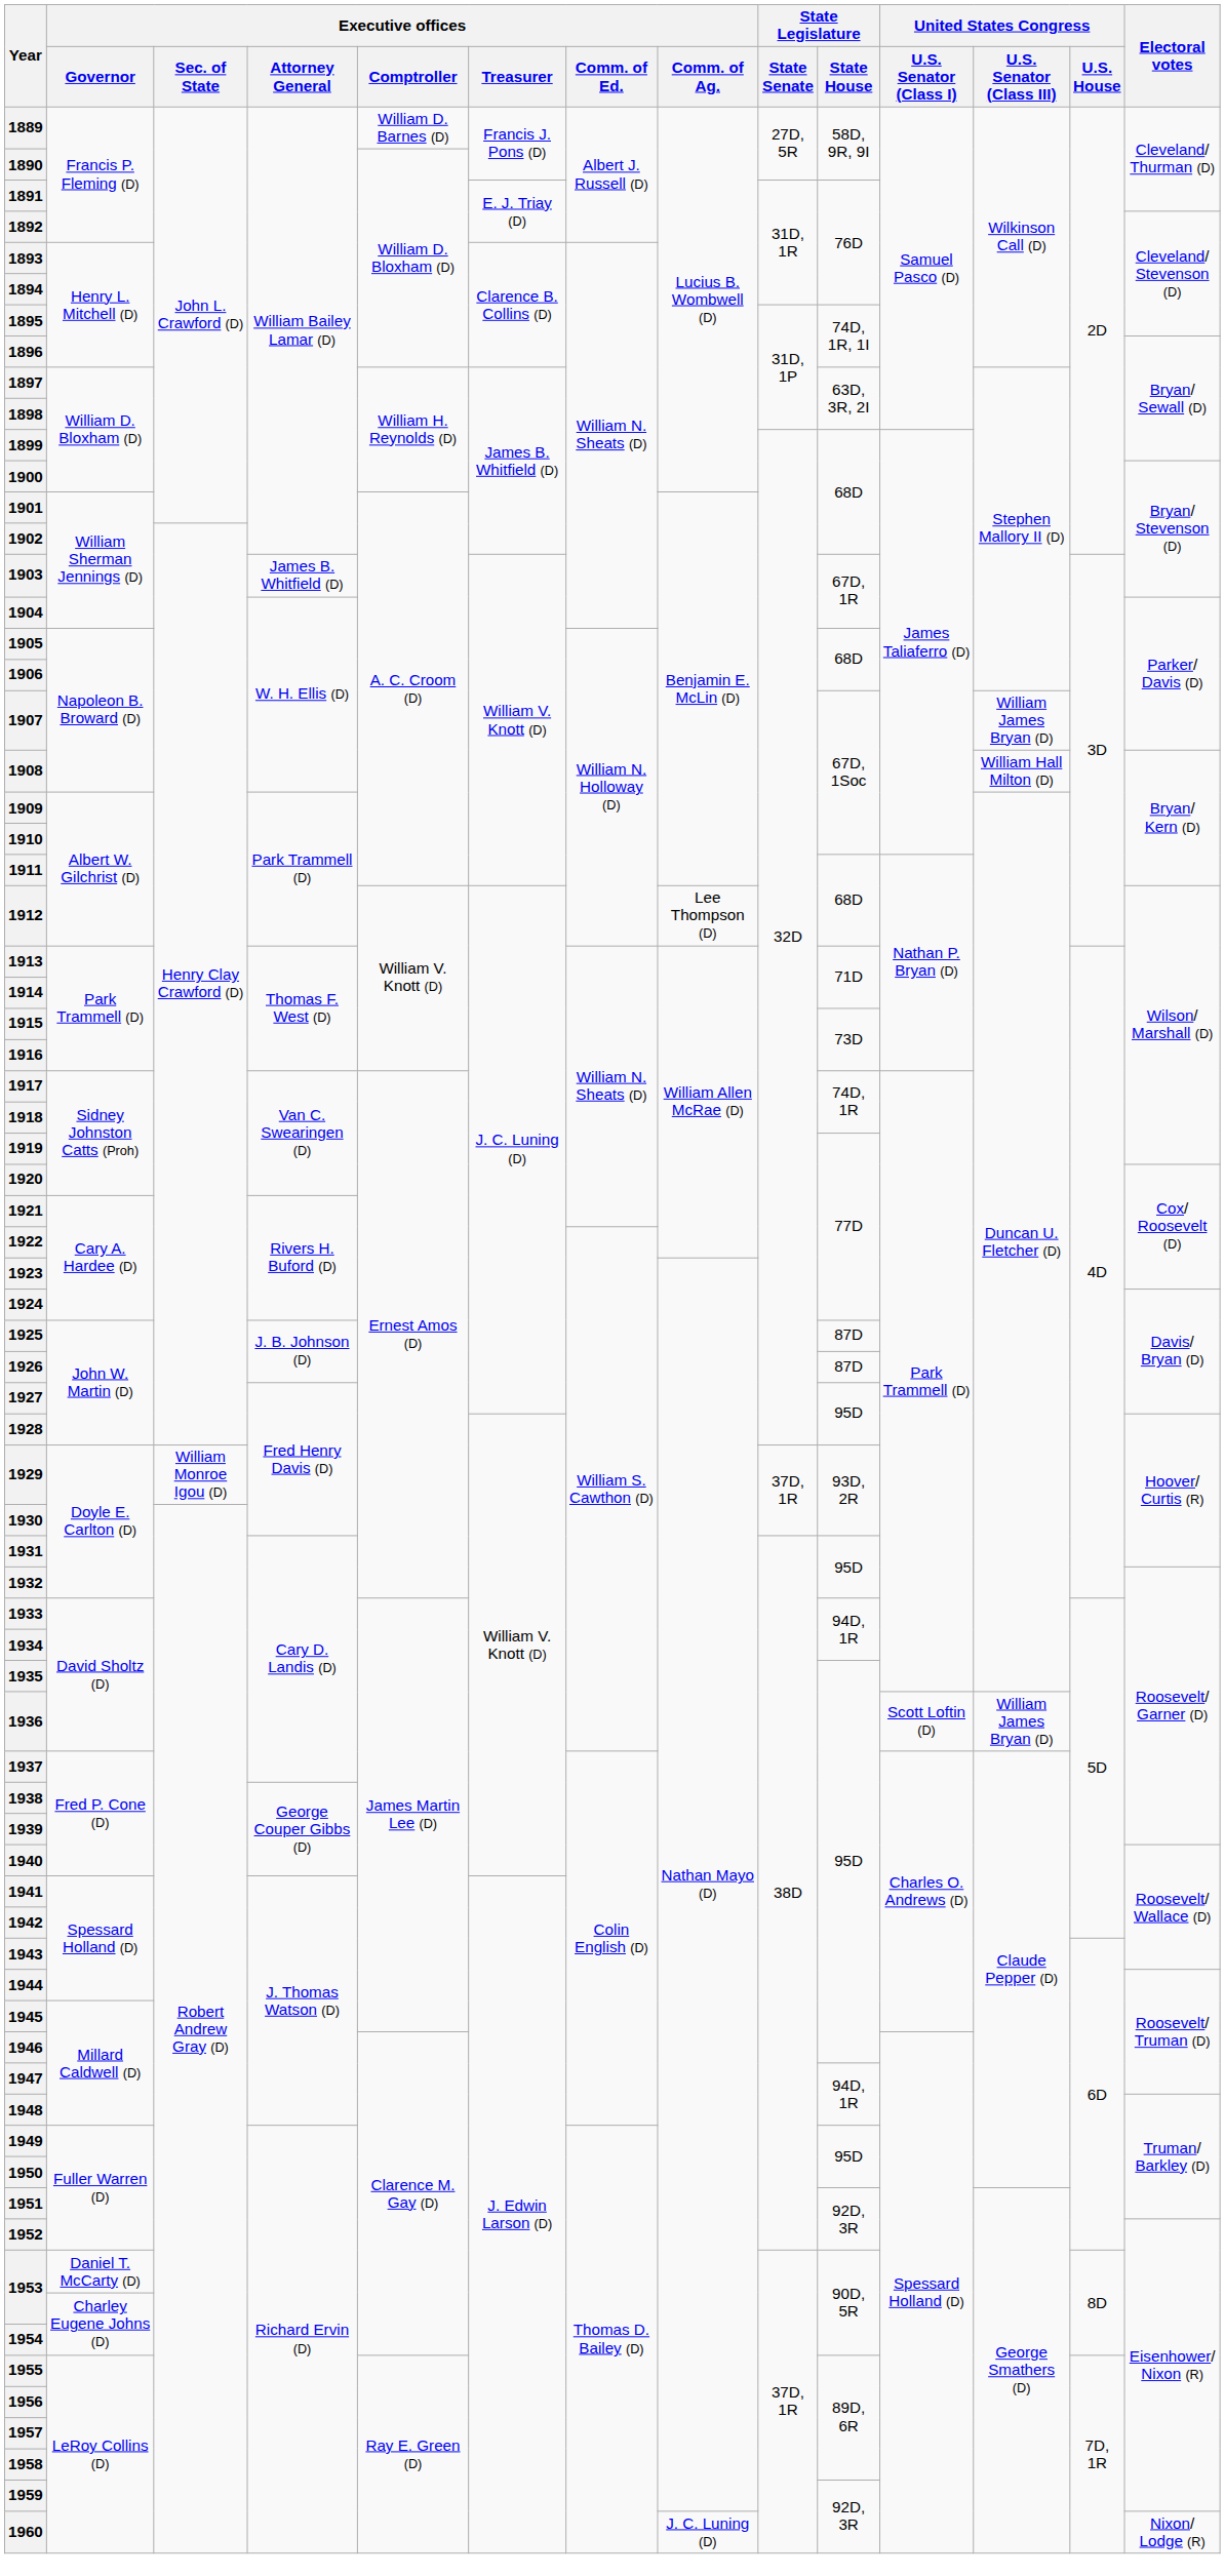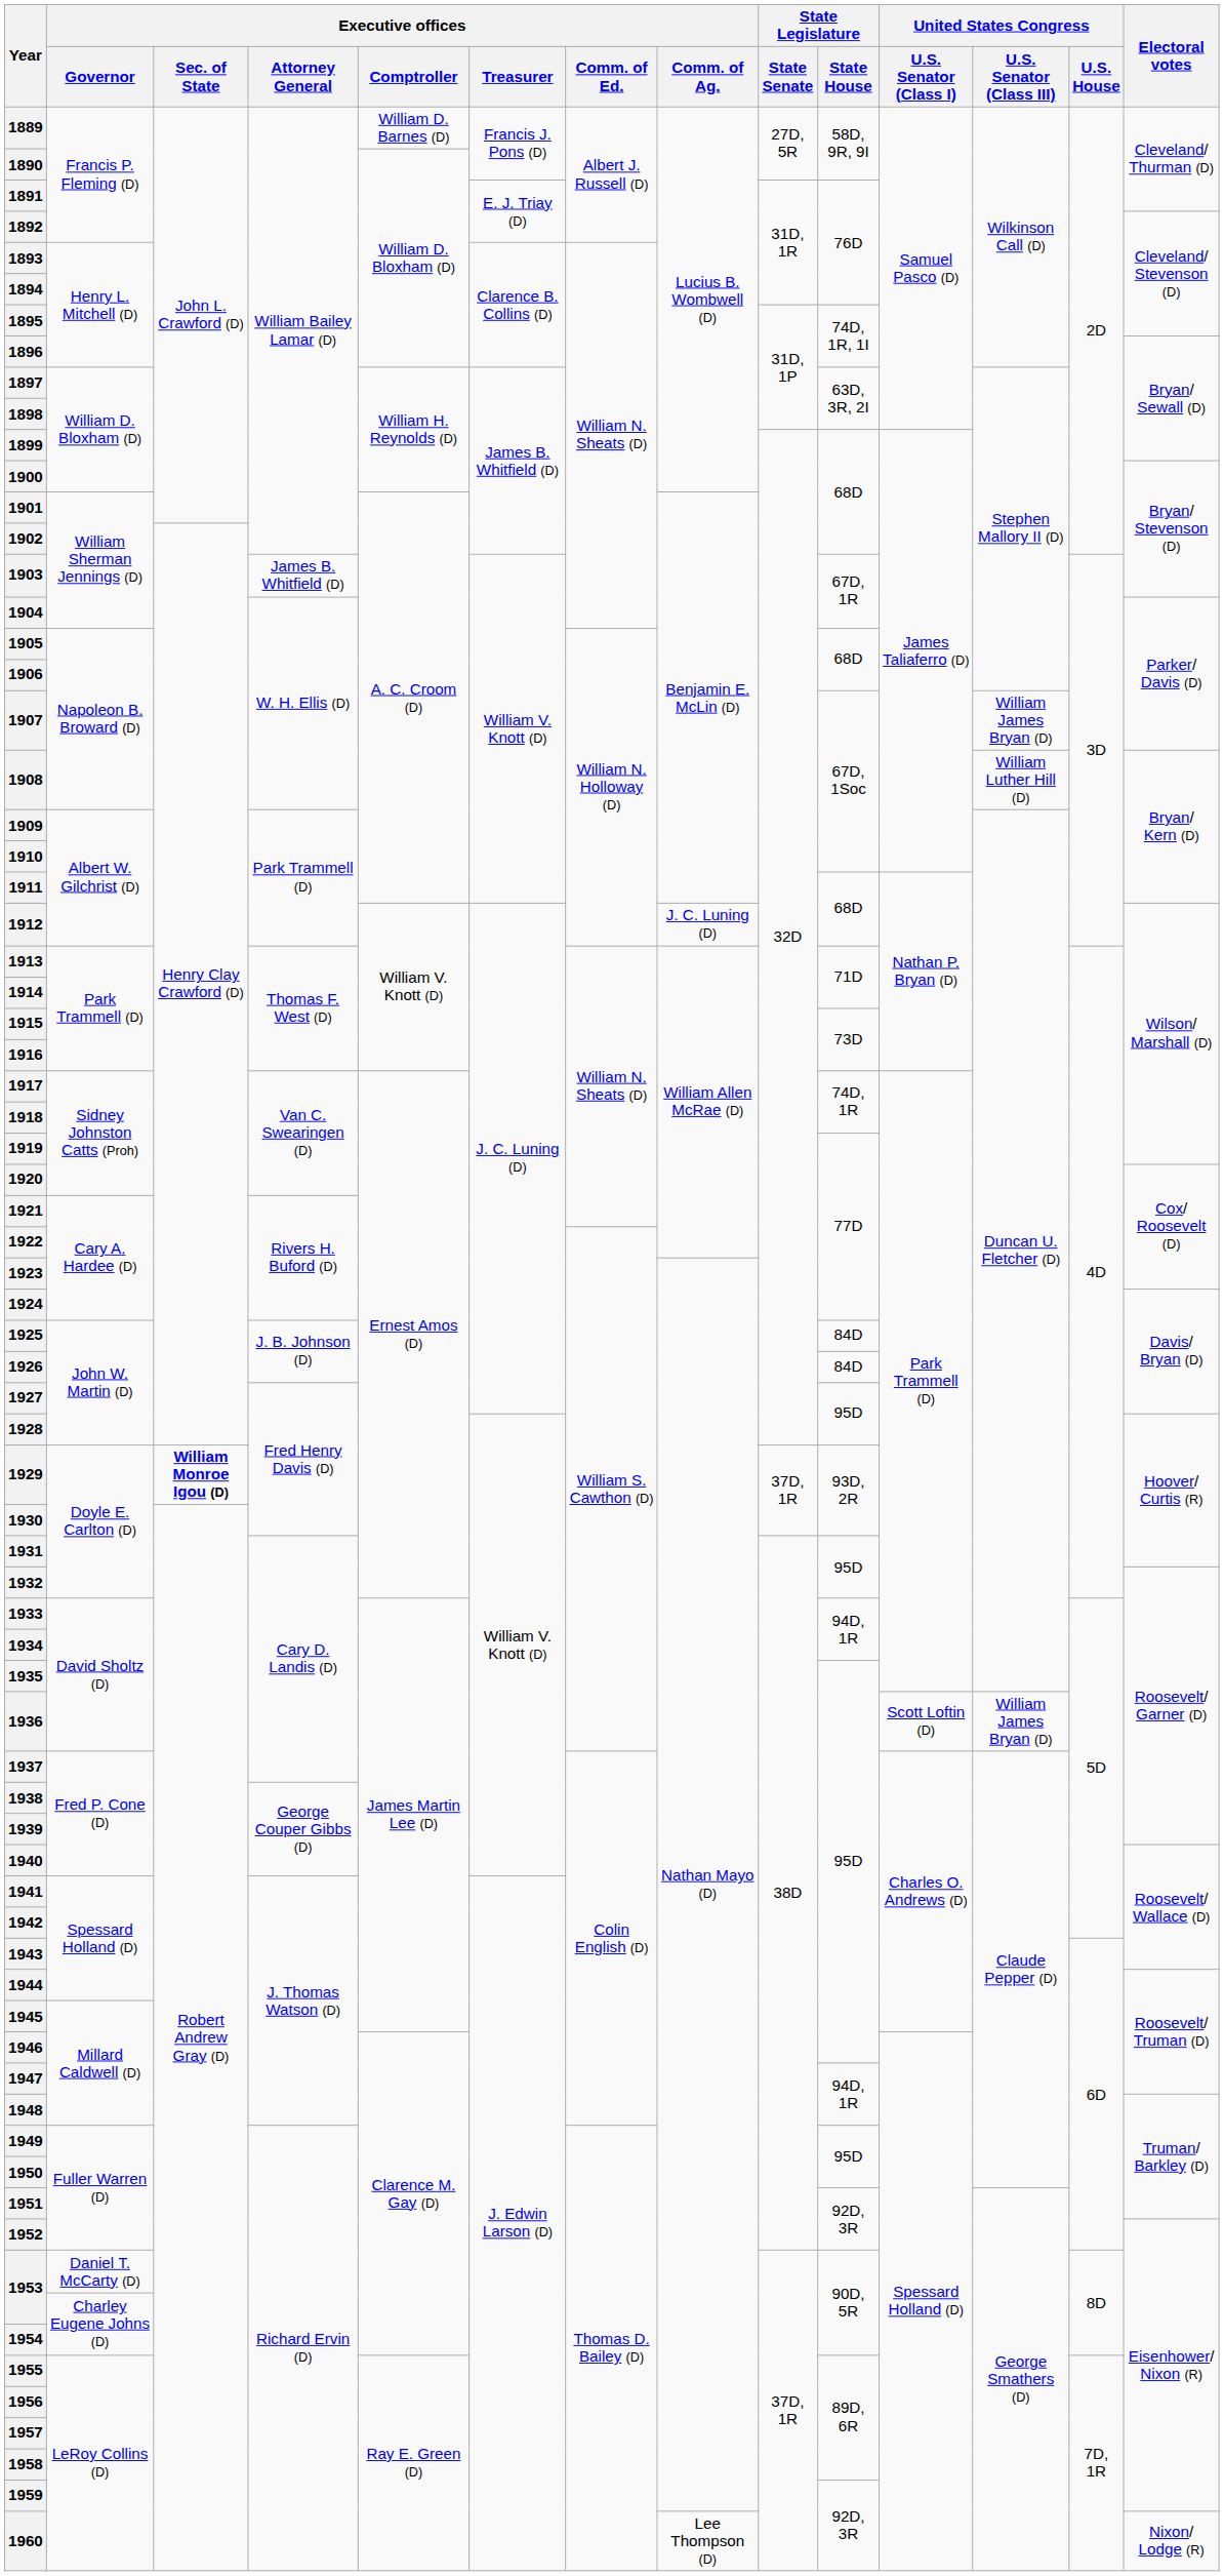1908 | United States Congress / U.S. Senator (Class III): William Hall Milton (D) -> William Luther Hill (D)
1912 | Executive offices / Comm. of Ag.: Lee Thompson (D) -> J. C. Luning (D)
1925 | State Legislature / State House: 87D -> 84D
1926 | State Legislature / State House: 87D -> 84D
1929 | Executive offices / Sec. of State: normal -> bold
1960 | Executive offices / Comm. of Ag.: J. C. Luning (D) -> Lee Thompson (D)
